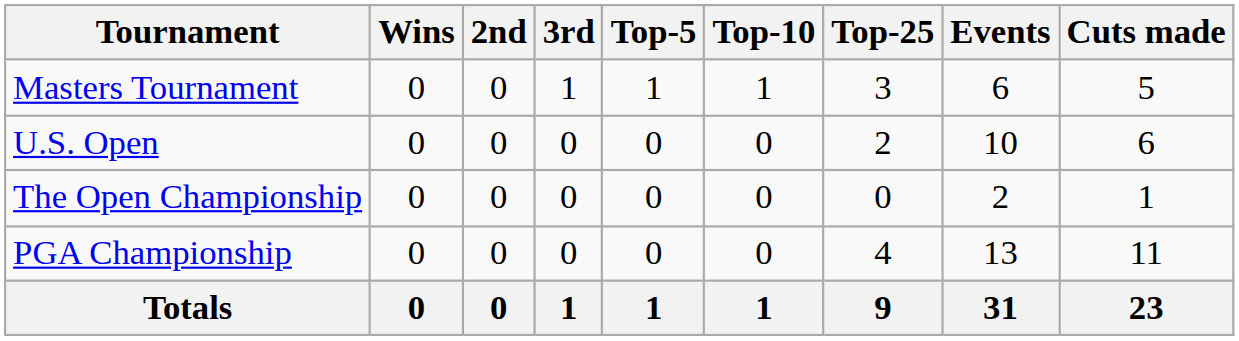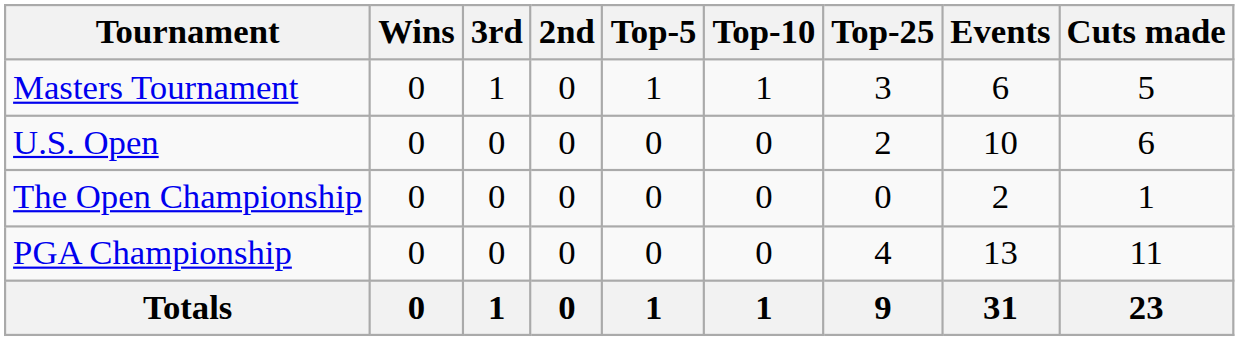columns swapped: 2nd <-> 3rd
